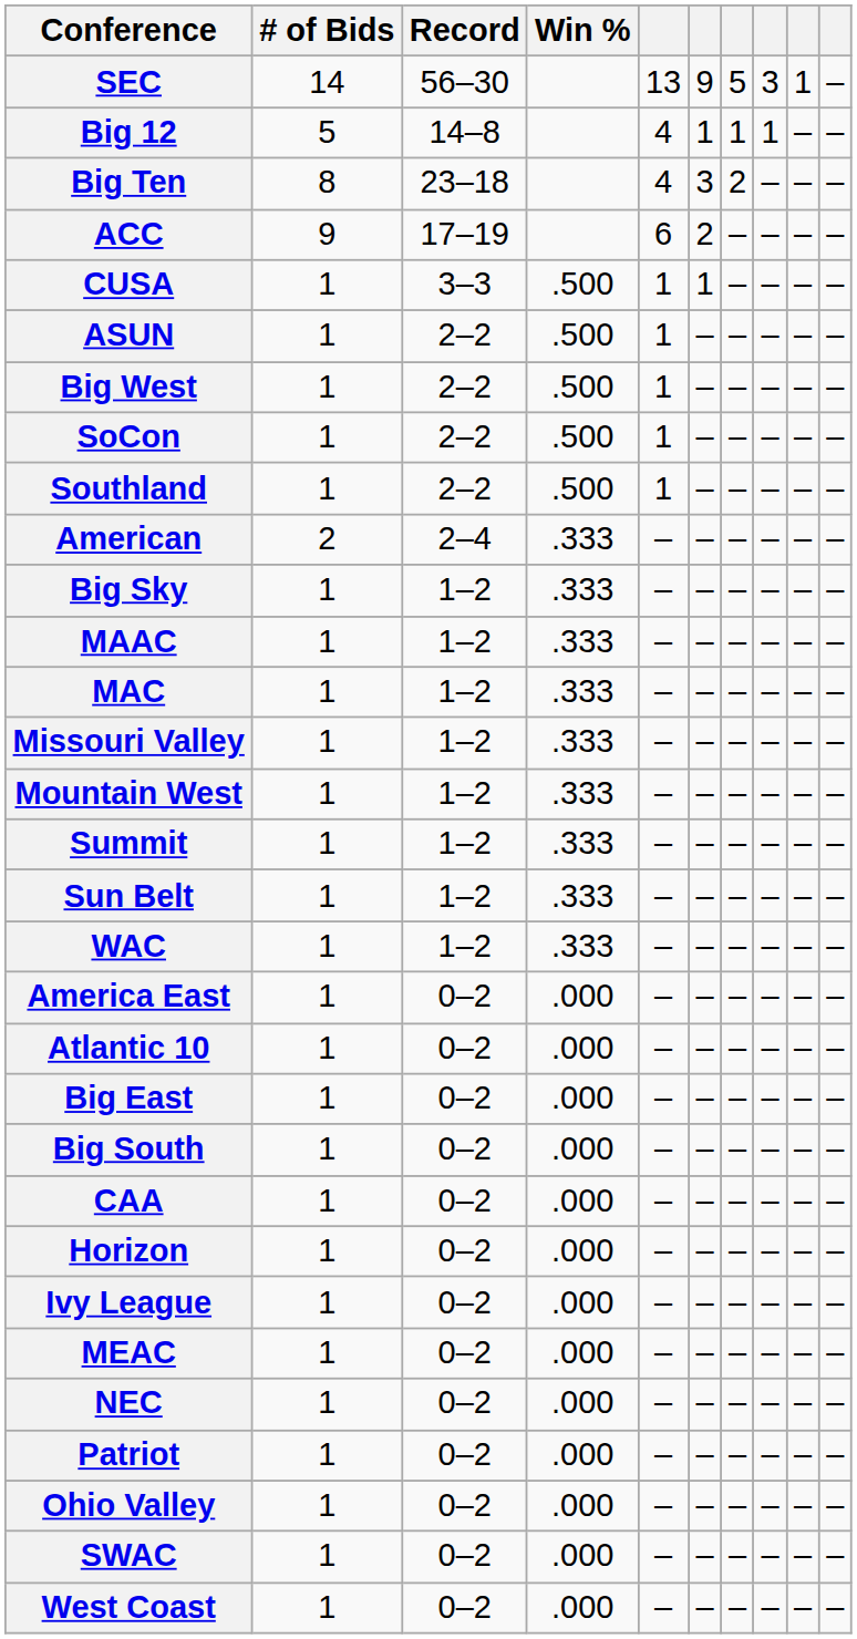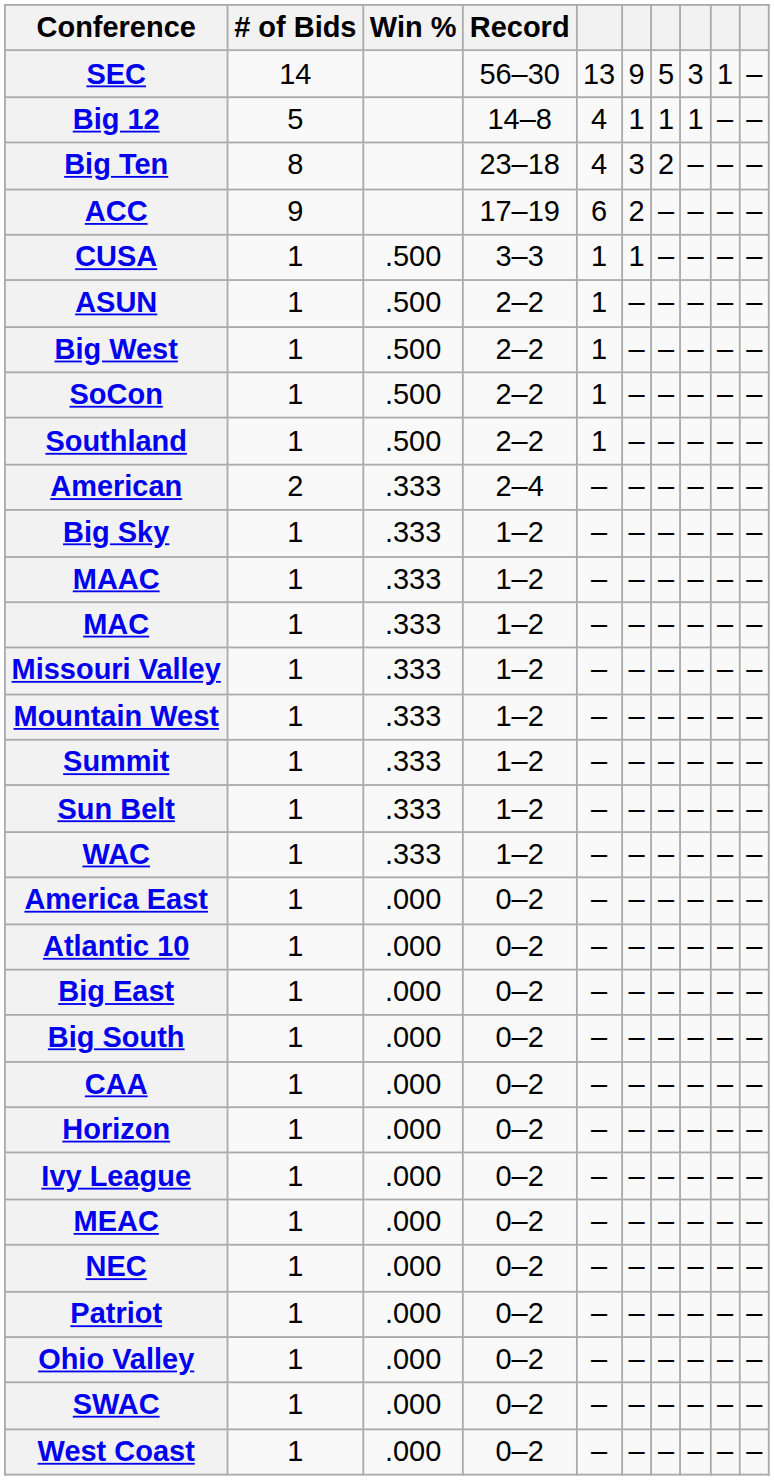columns swapped: Record <-> Win %
